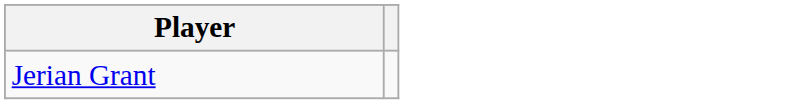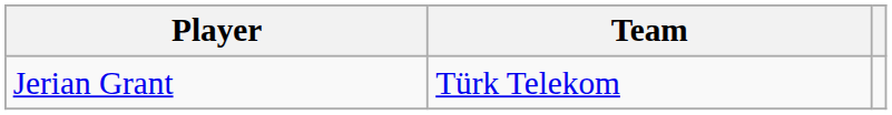+ column: Team | Türk Telekom
